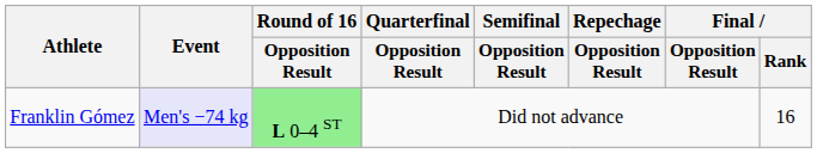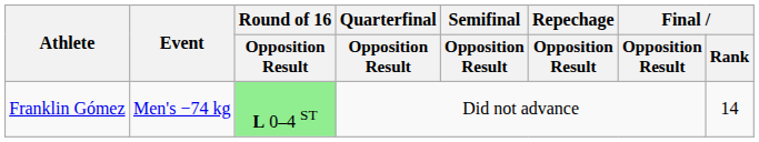Franklin Gómez | Event: lavender background -> no background
Franklin Gómez | Final / Rank: 16 -> 14
